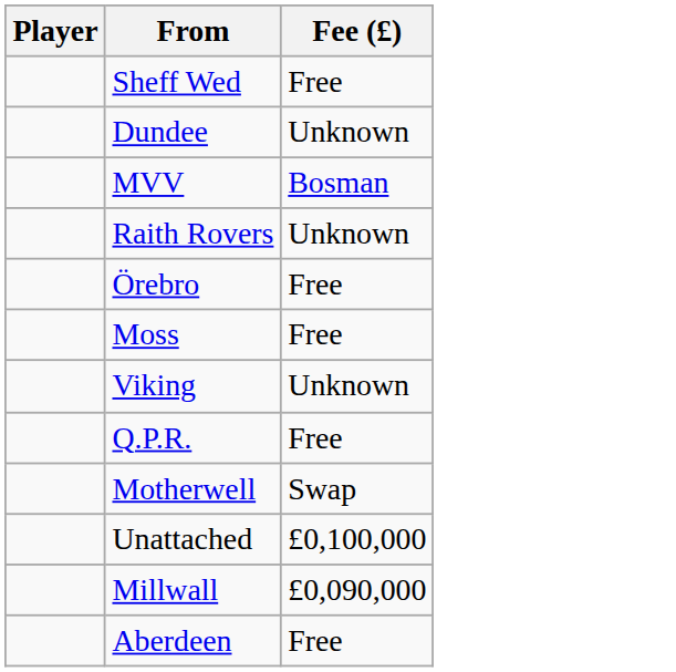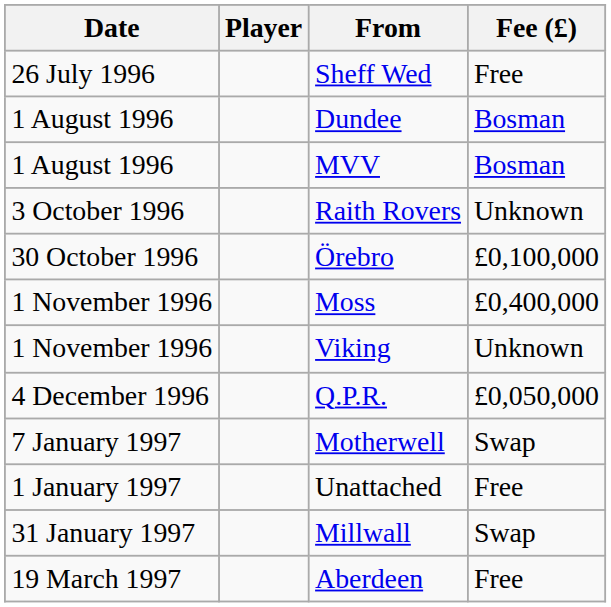+ column: Date | 26 July 1996 | 1 August 1996 | 1 August 1996 | 3 October 1996 | 30 October 1996 | 1 November 1996 | 1 November 1996 | 4 December 1996 | 7 January 1997 | 1 January 1997 | 31 January 1997 | 19 March 1997
Dundee | Fee (£): Unknown -> Bosman
Örebro | Fee (£): Free -> £0,100,000
Moss | Fee (£): Free -> £0,400,000
Q.P.R. | Fee (£): Free -> £0,050,000
Unattached | Fee (£): £0,100,000 -> Free
Millwall | Fee (£): £0,090,000 -> Swap
